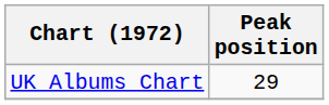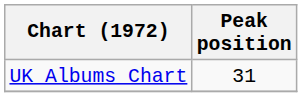UK Albums Chart | Peak position: 29 -> 31
